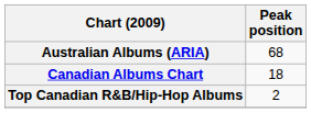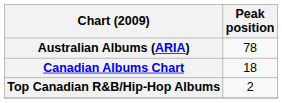Australian Albums (ARIA) | Peak position: 68 -> 78
